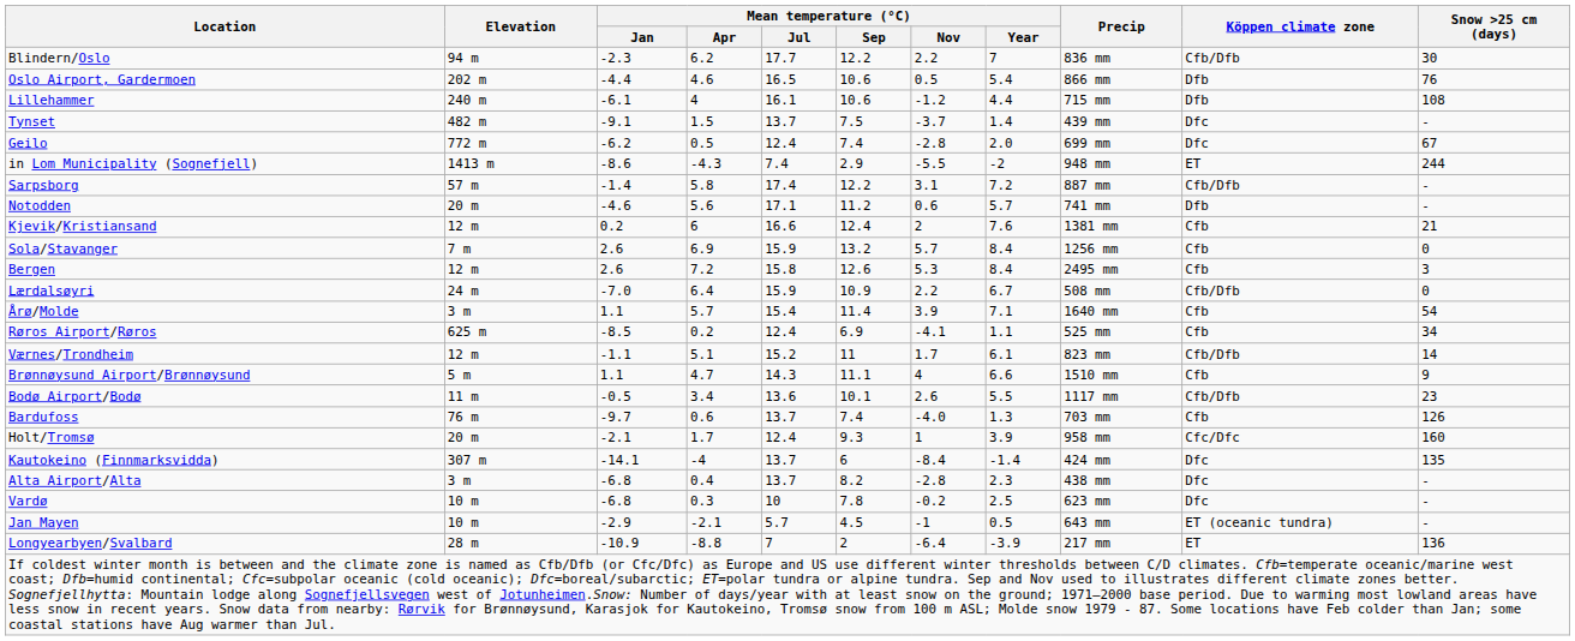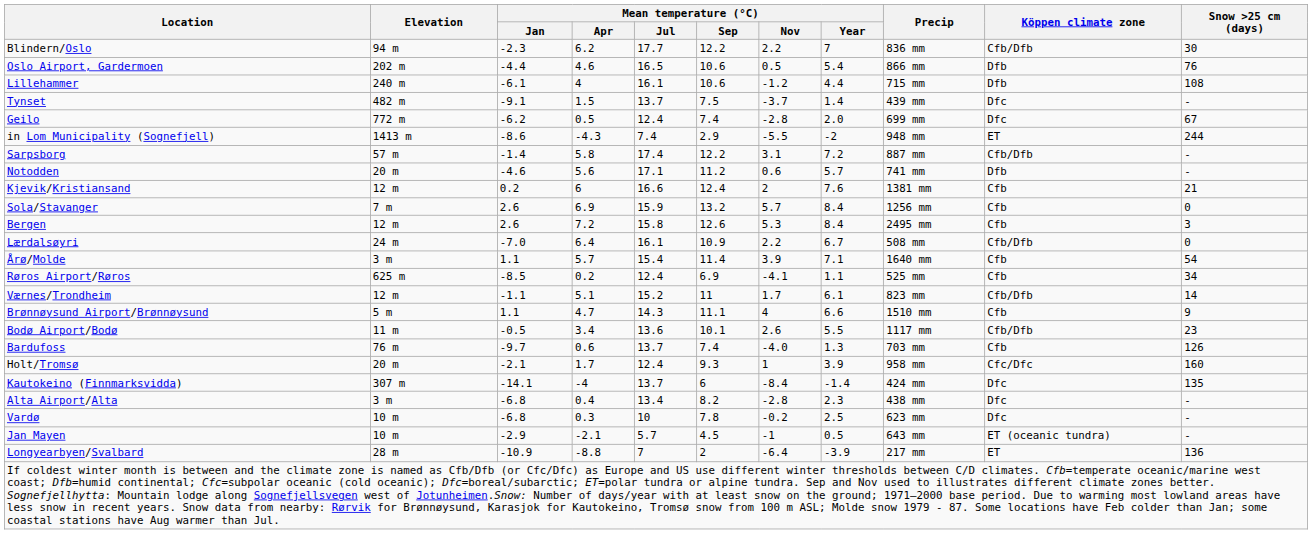Lærdalsøyri | Mean temperature (°C) / Jul: 15.9 -> 16.1
Alta Airport/Alta | Mean temperature (°C) / Jul: 13.7 -> 13.4
